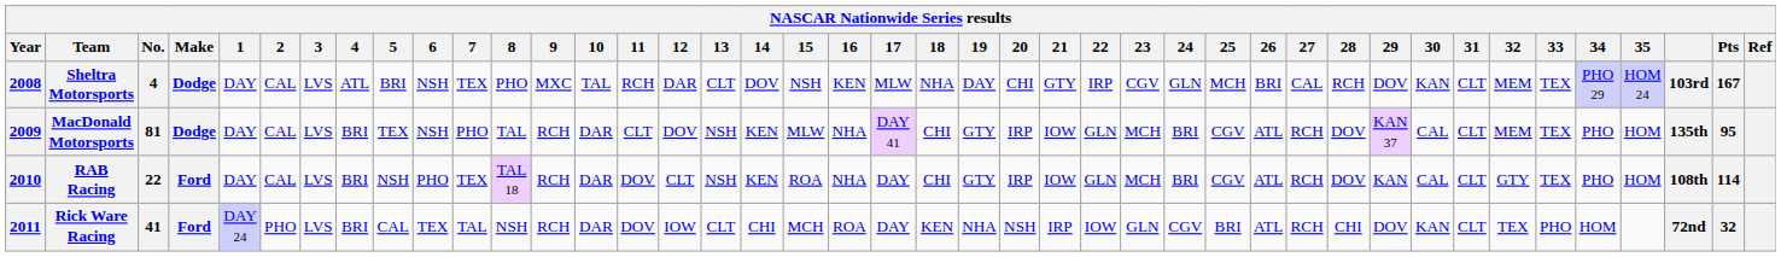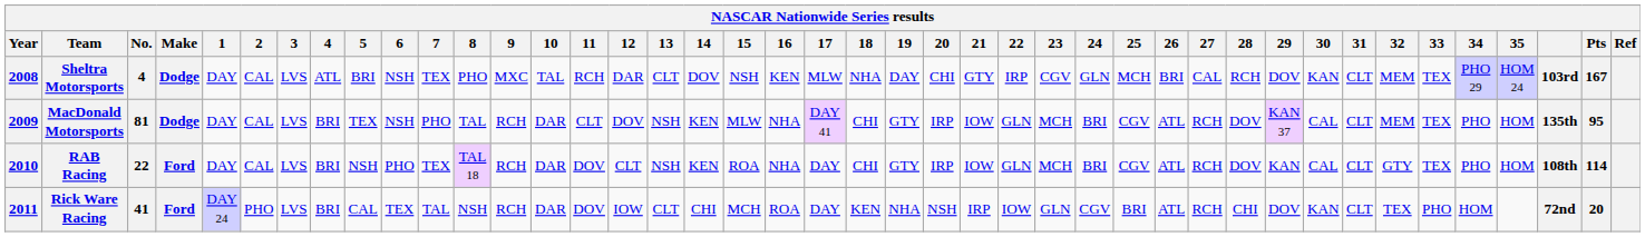Rick Ware Racing | Pts: 32 -> 20
